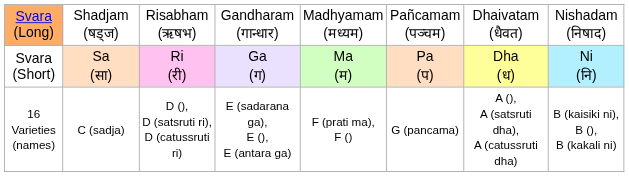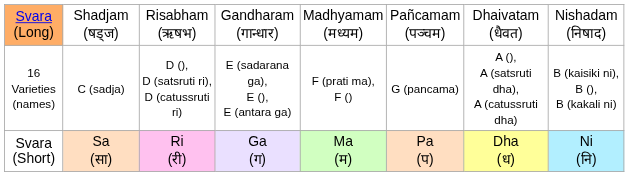rows swapped: Svara (Short) <-> 16 Varieties (names)
